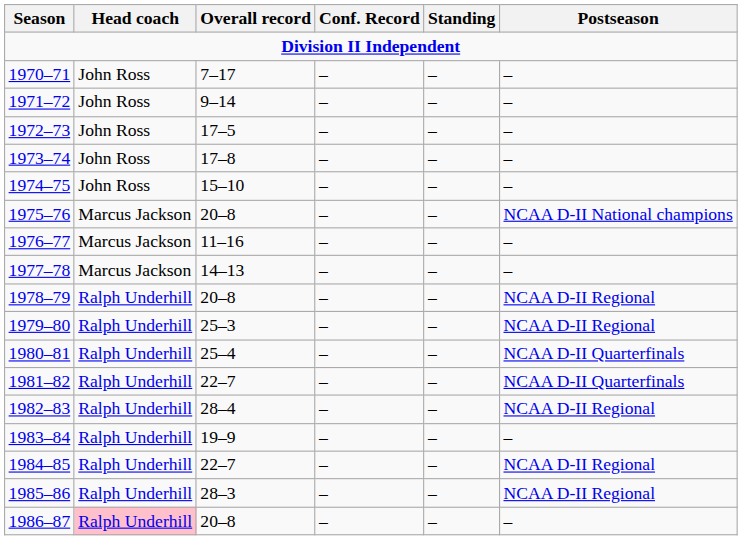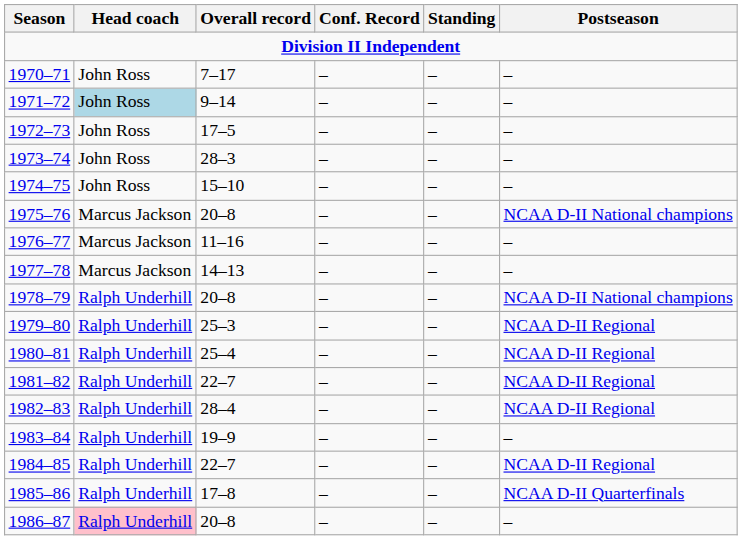1971–72 | Head coach: no background -> lightblue background
1973–74 | Overall record: 17–8 -> 28–3
1978–79 | Postseason: NCAA D-II Regional -> NCAA D-II National champions
1980–81 | Postseason: NCAA D-II Quarterfinals -> NCAA D-II Regional
1981–82 | Postseason: NCAA D-II Quarterfinals -> NCAA D-II Regional
1985–86 | Overall record: 28–3 -> 17–8
1985–86 | Postseason: NCAA D-II Regional -> NCAA D-II Quarterfinals
